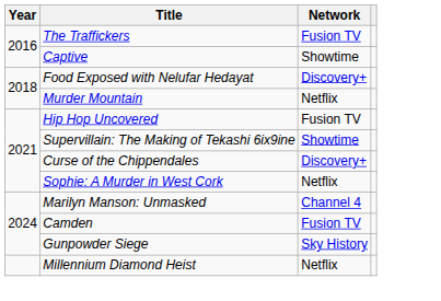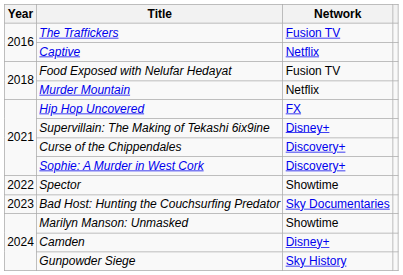Captive | Network: Showtime -> Netflix
Food Exposed with Nelufar Hedayat | Network: Discovery+ -> Fusion TV
Hip Hop Uncovered | Network: Fusion TV -> FX
Supervillain: The Making of Tekashi 6ix9ine | Network: Showtime -> Disney+
Sophie: A Murder in West Cork | Network: Netflix -> Discovery+
+ row: 2022 | Spector | Showtime
+ row: 2023 | Bad Host: Hunting the Couchsurfing Predator | Sky Documentaries
Marilyn Manson: Unmasked | Network: Channel 4 -> Showtime
Camden | Network: Fusion TV -> Disney+
- row: Millennium Diamond Heist | Netflix
